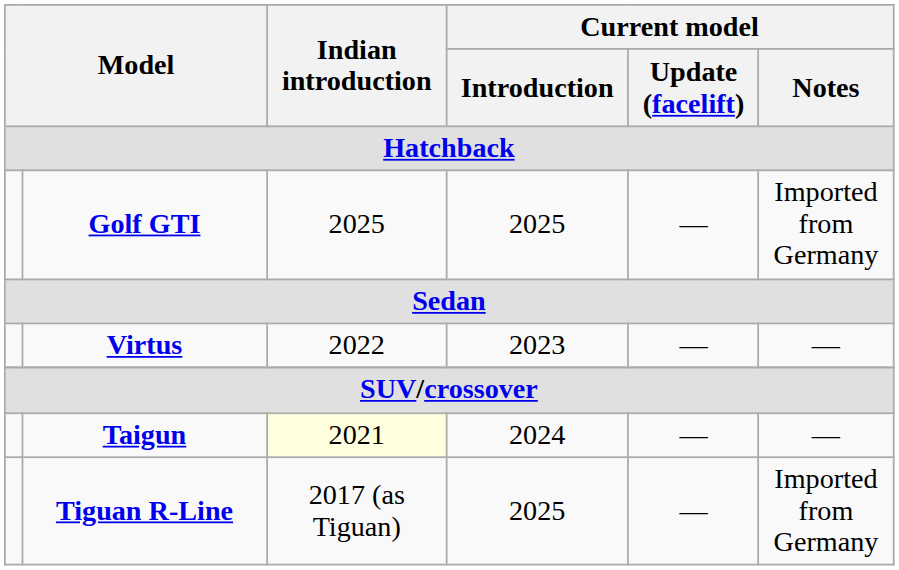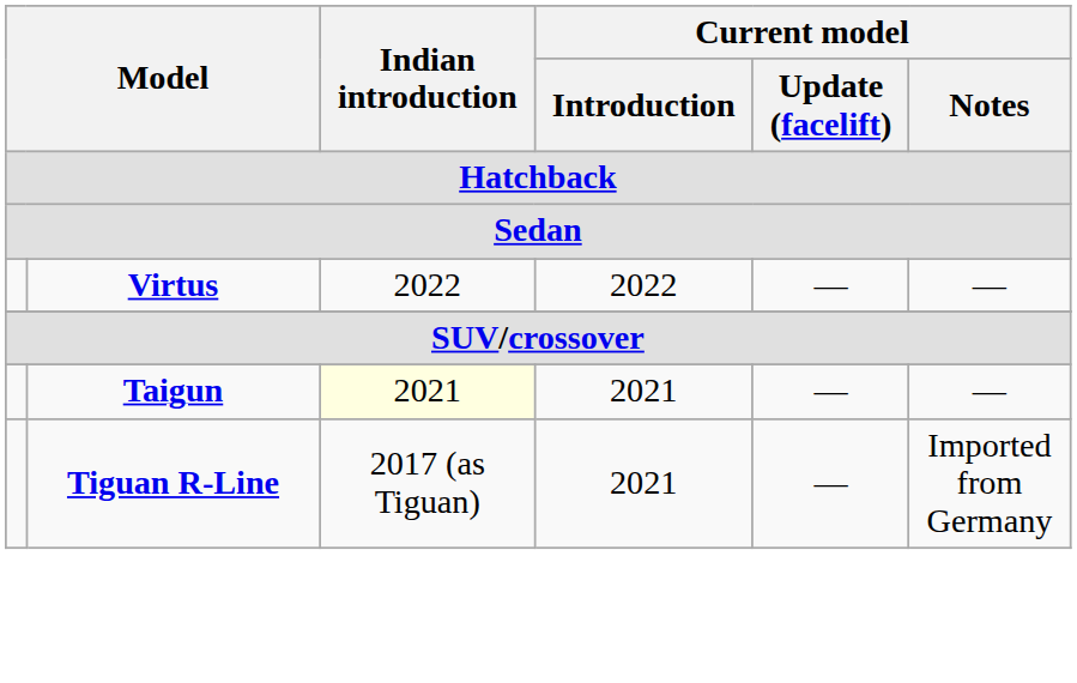- row: Golf GTI | 2025 | 2025 | — | Imported from Germany
Virtus | Current model / Introduction: 2023 -> 2022
Taigun | Current model / Introduction: 2024 -> 2021
Tiguan R-Line | Current model / Introduction: 2025 -> 2021
